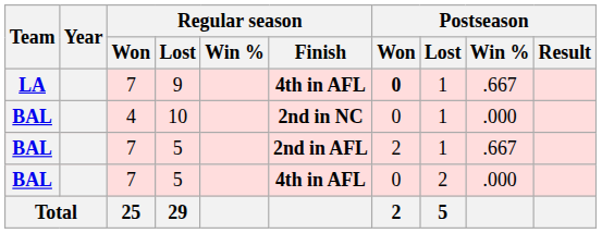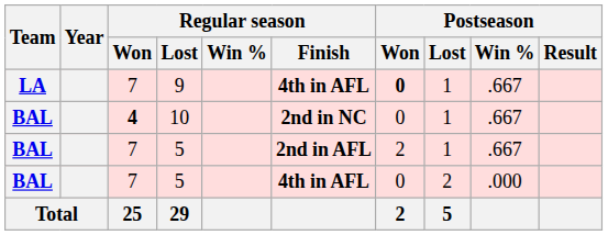10 | Regular season / Won: normal -> bold
10 | Postseason / Win %: .000 -> .667
